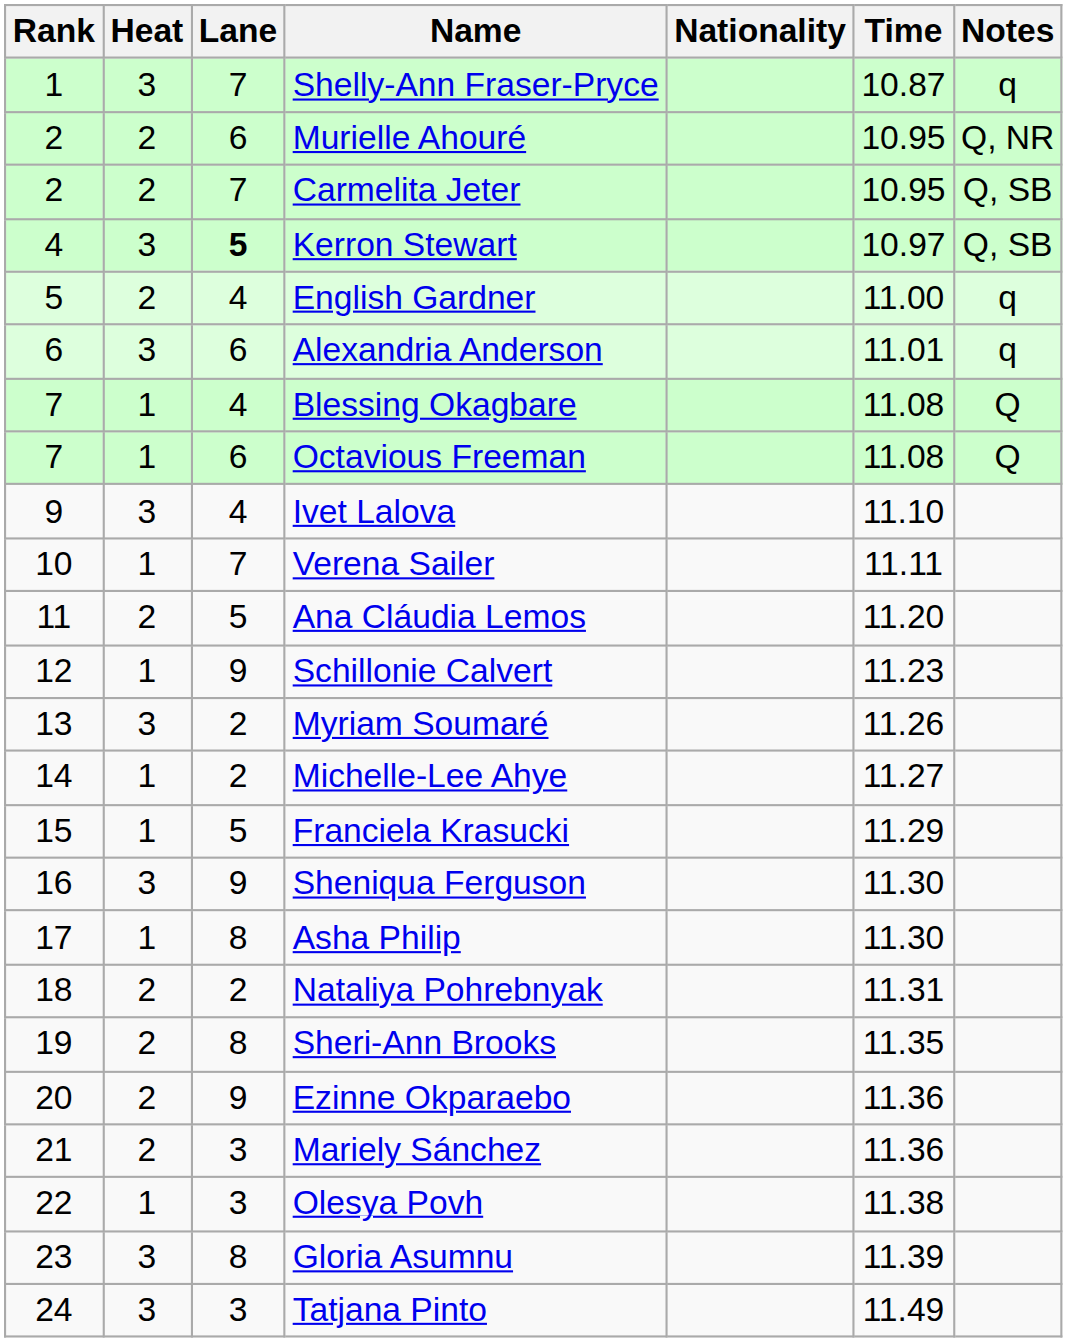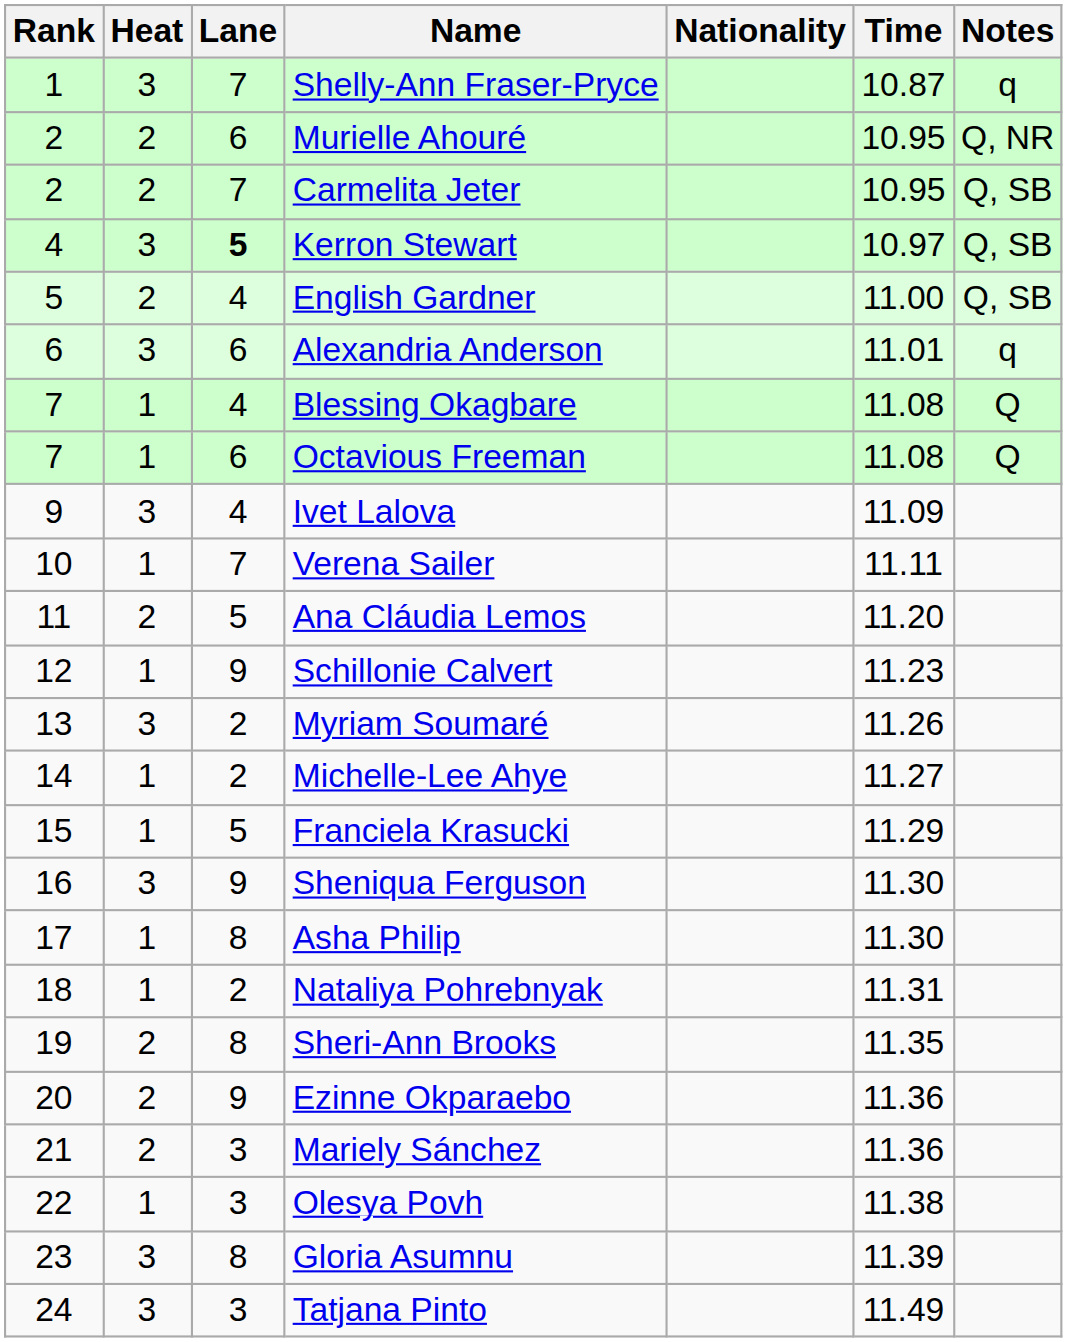English Gardner | Notes: q -> Q, SB
Ivet Lalova | Time: 11.10 -> 11.09
Nataliya Pohrebnyak | Heat: 2 -> 1
